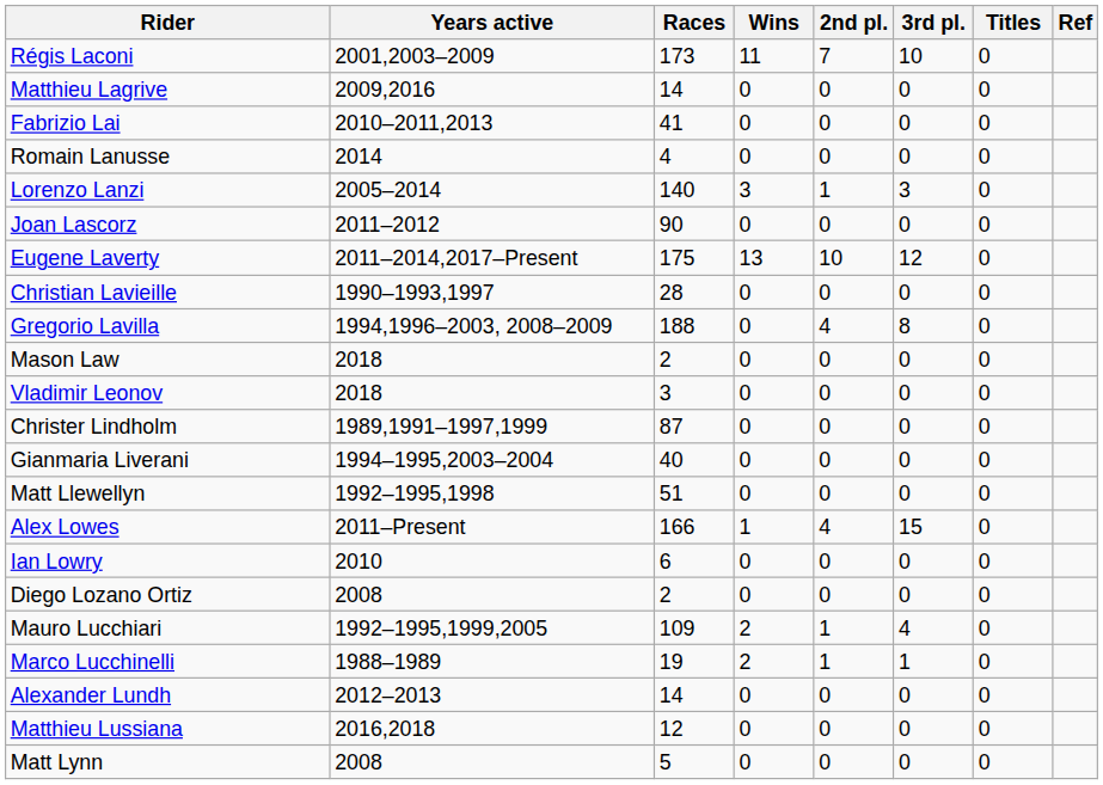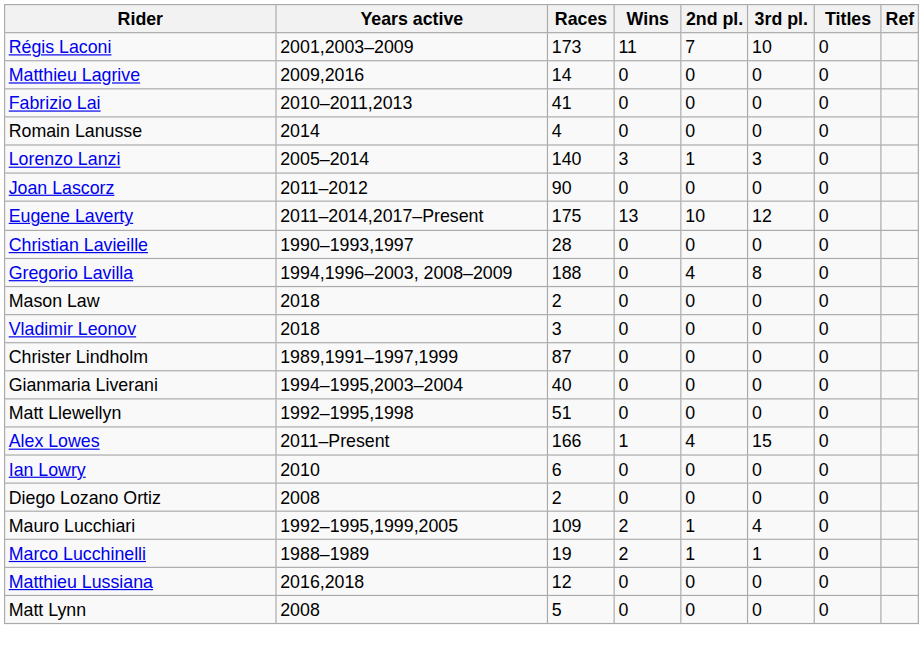- row: Alexander Lundh | 2012–2013 | 14 | 0 | 0 | 0 | 0
